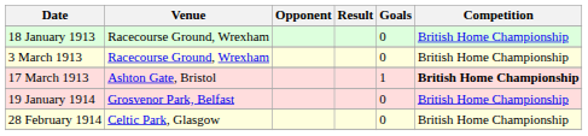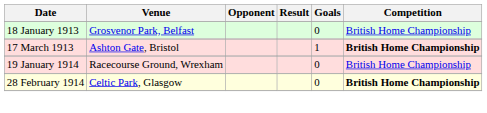18 January 1913 | Venue: Racecourse Ground, Wrexham -> Grosvenor Park, Belfast
- row: 3 March 1913 | Racecourse Ground, Wrexham | 0 | British Home Championship
19 January 1914 | Venue: Grosvenor Park, Belfast -> Racecourse Ground, Wrexham
28 February 1914 | Competition: normal -> bold
